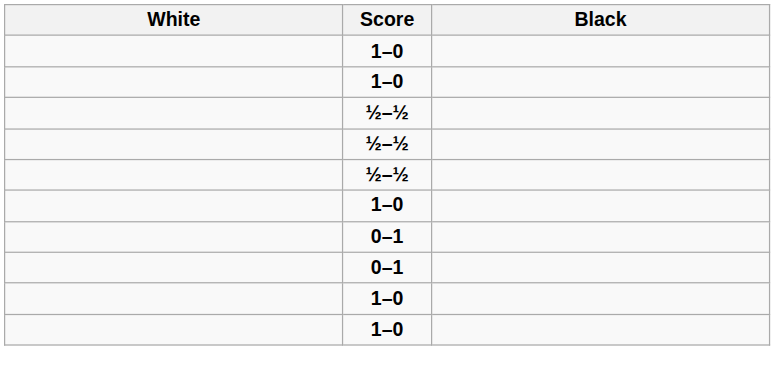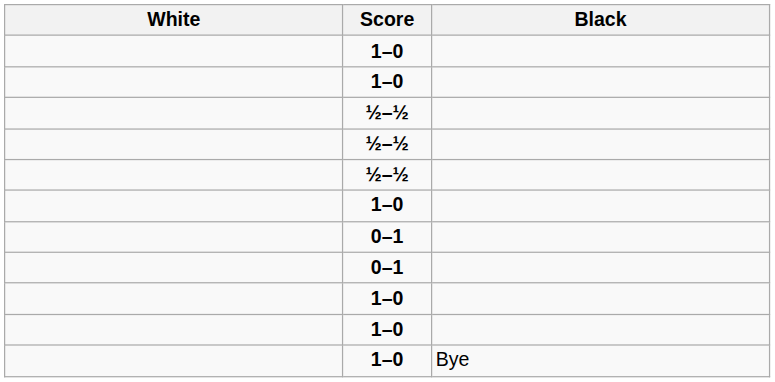+ row: 1–0 | Bye
